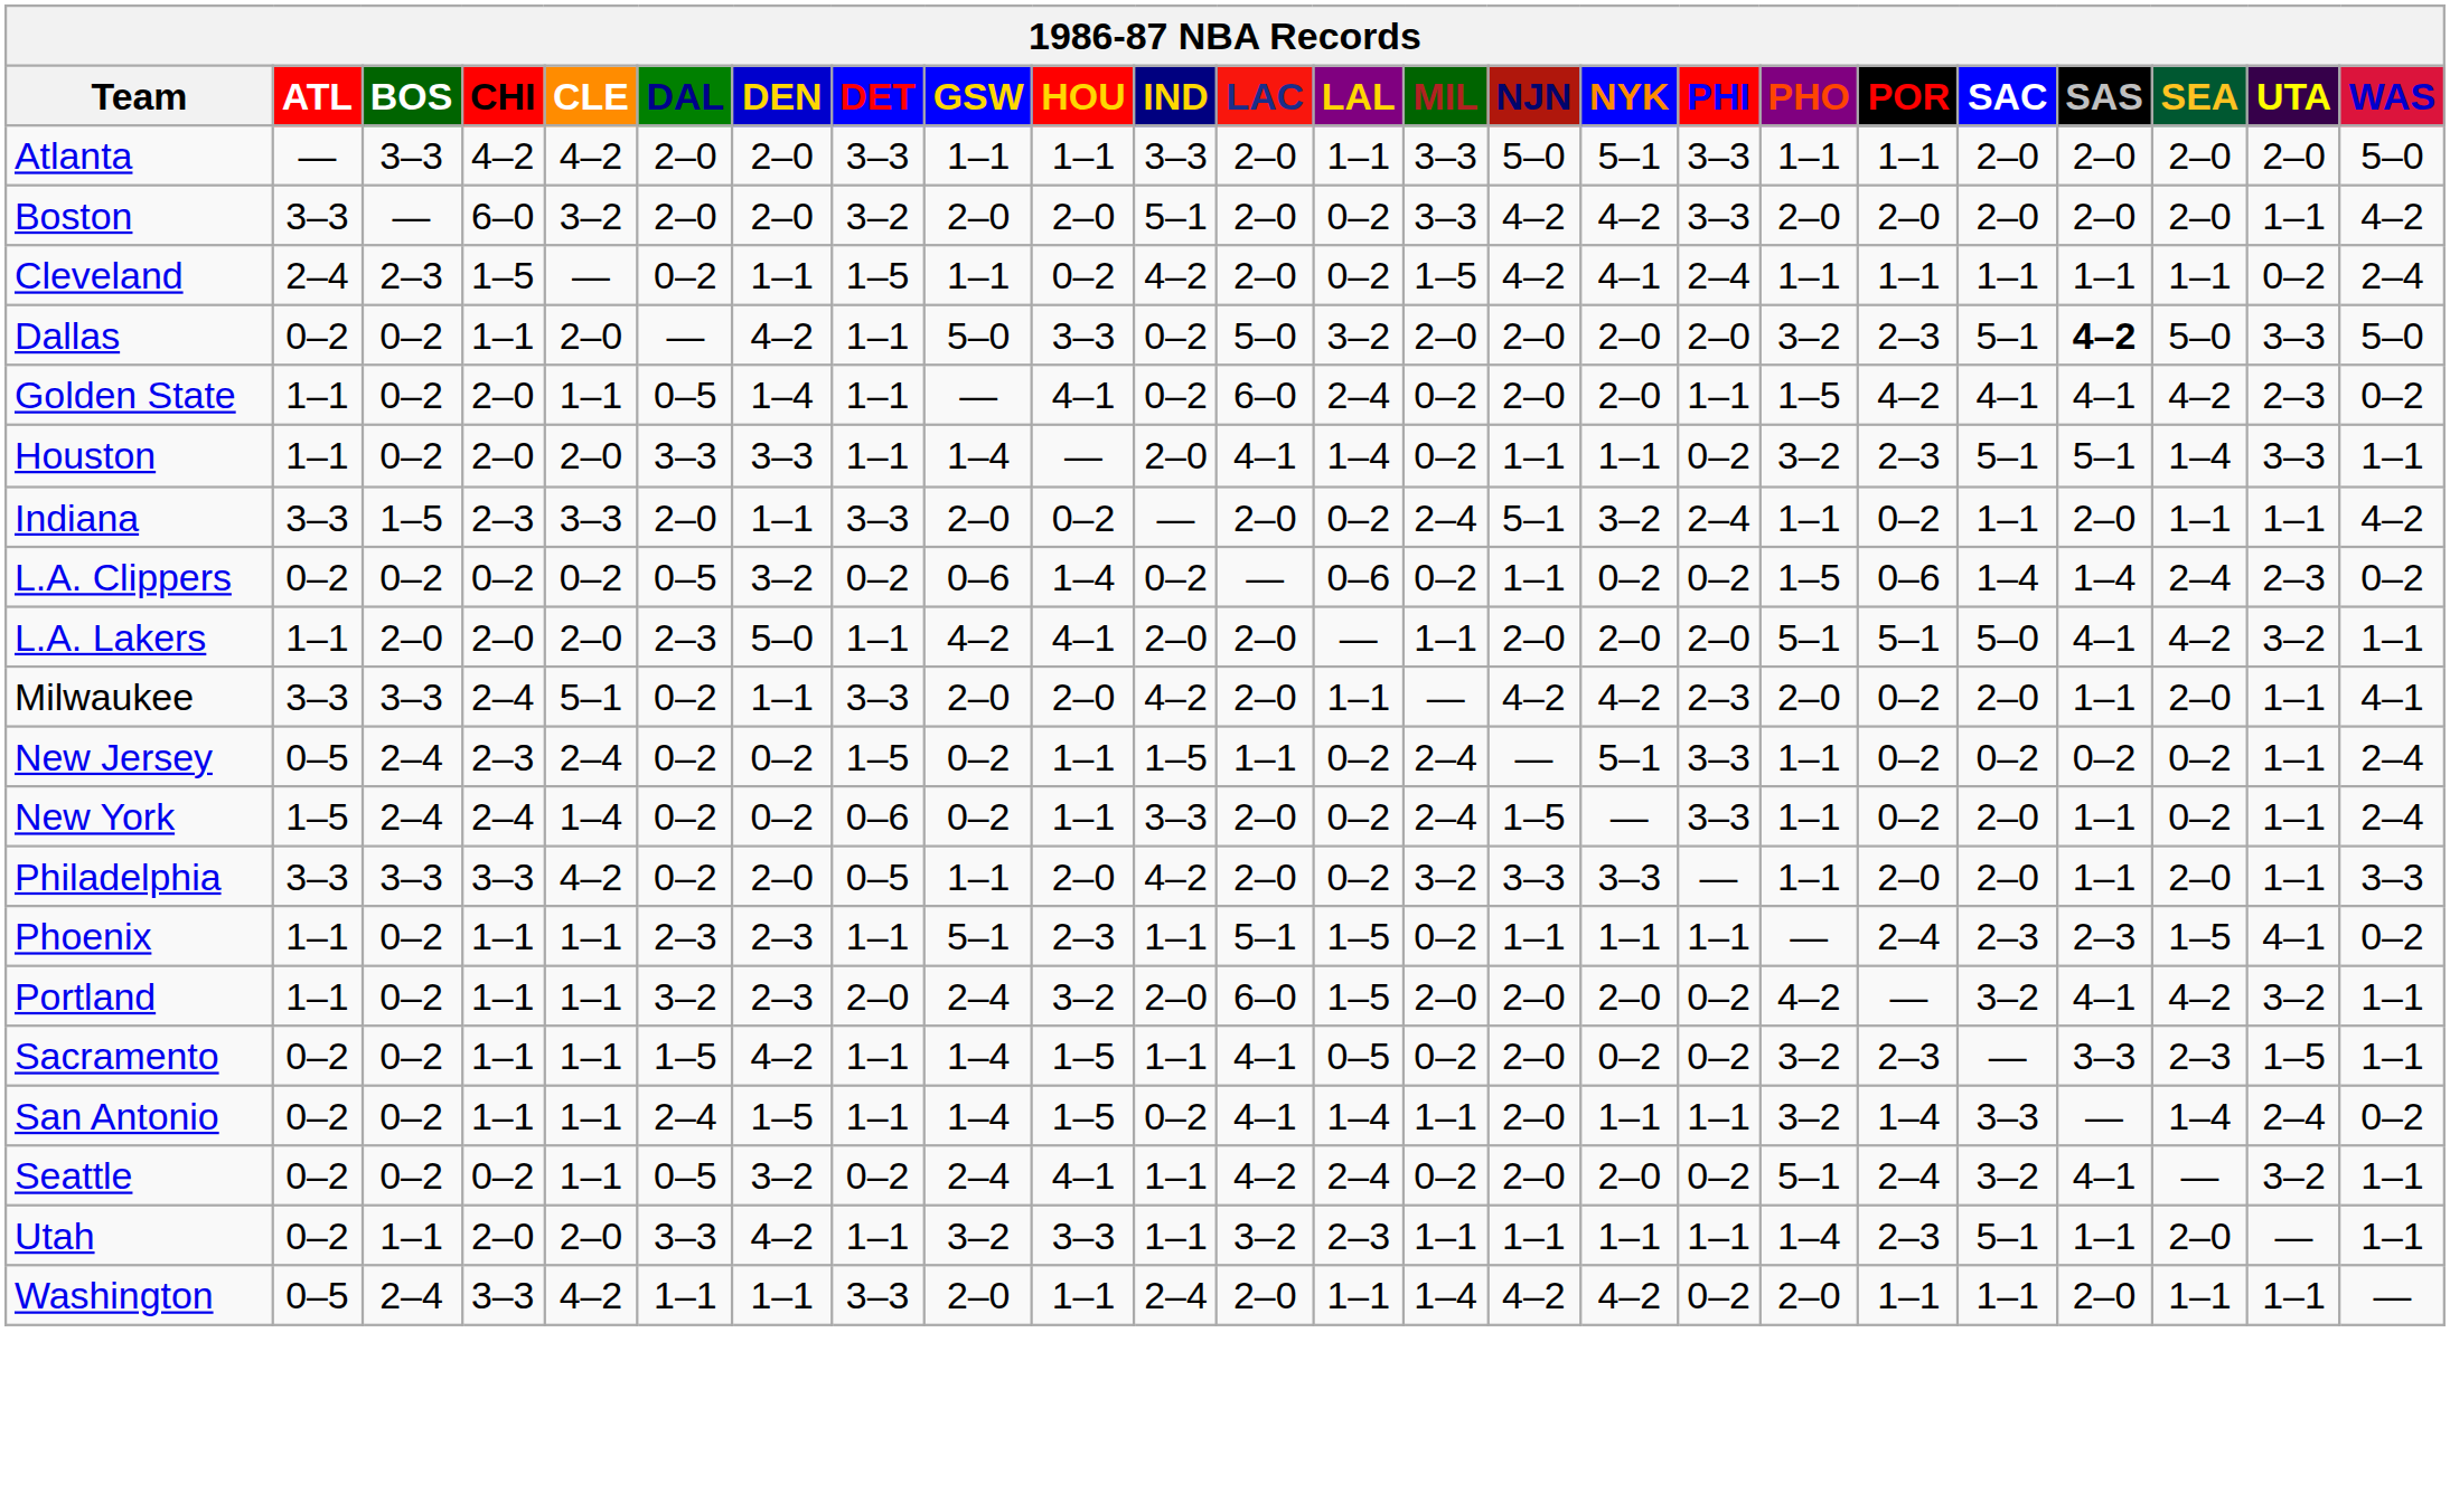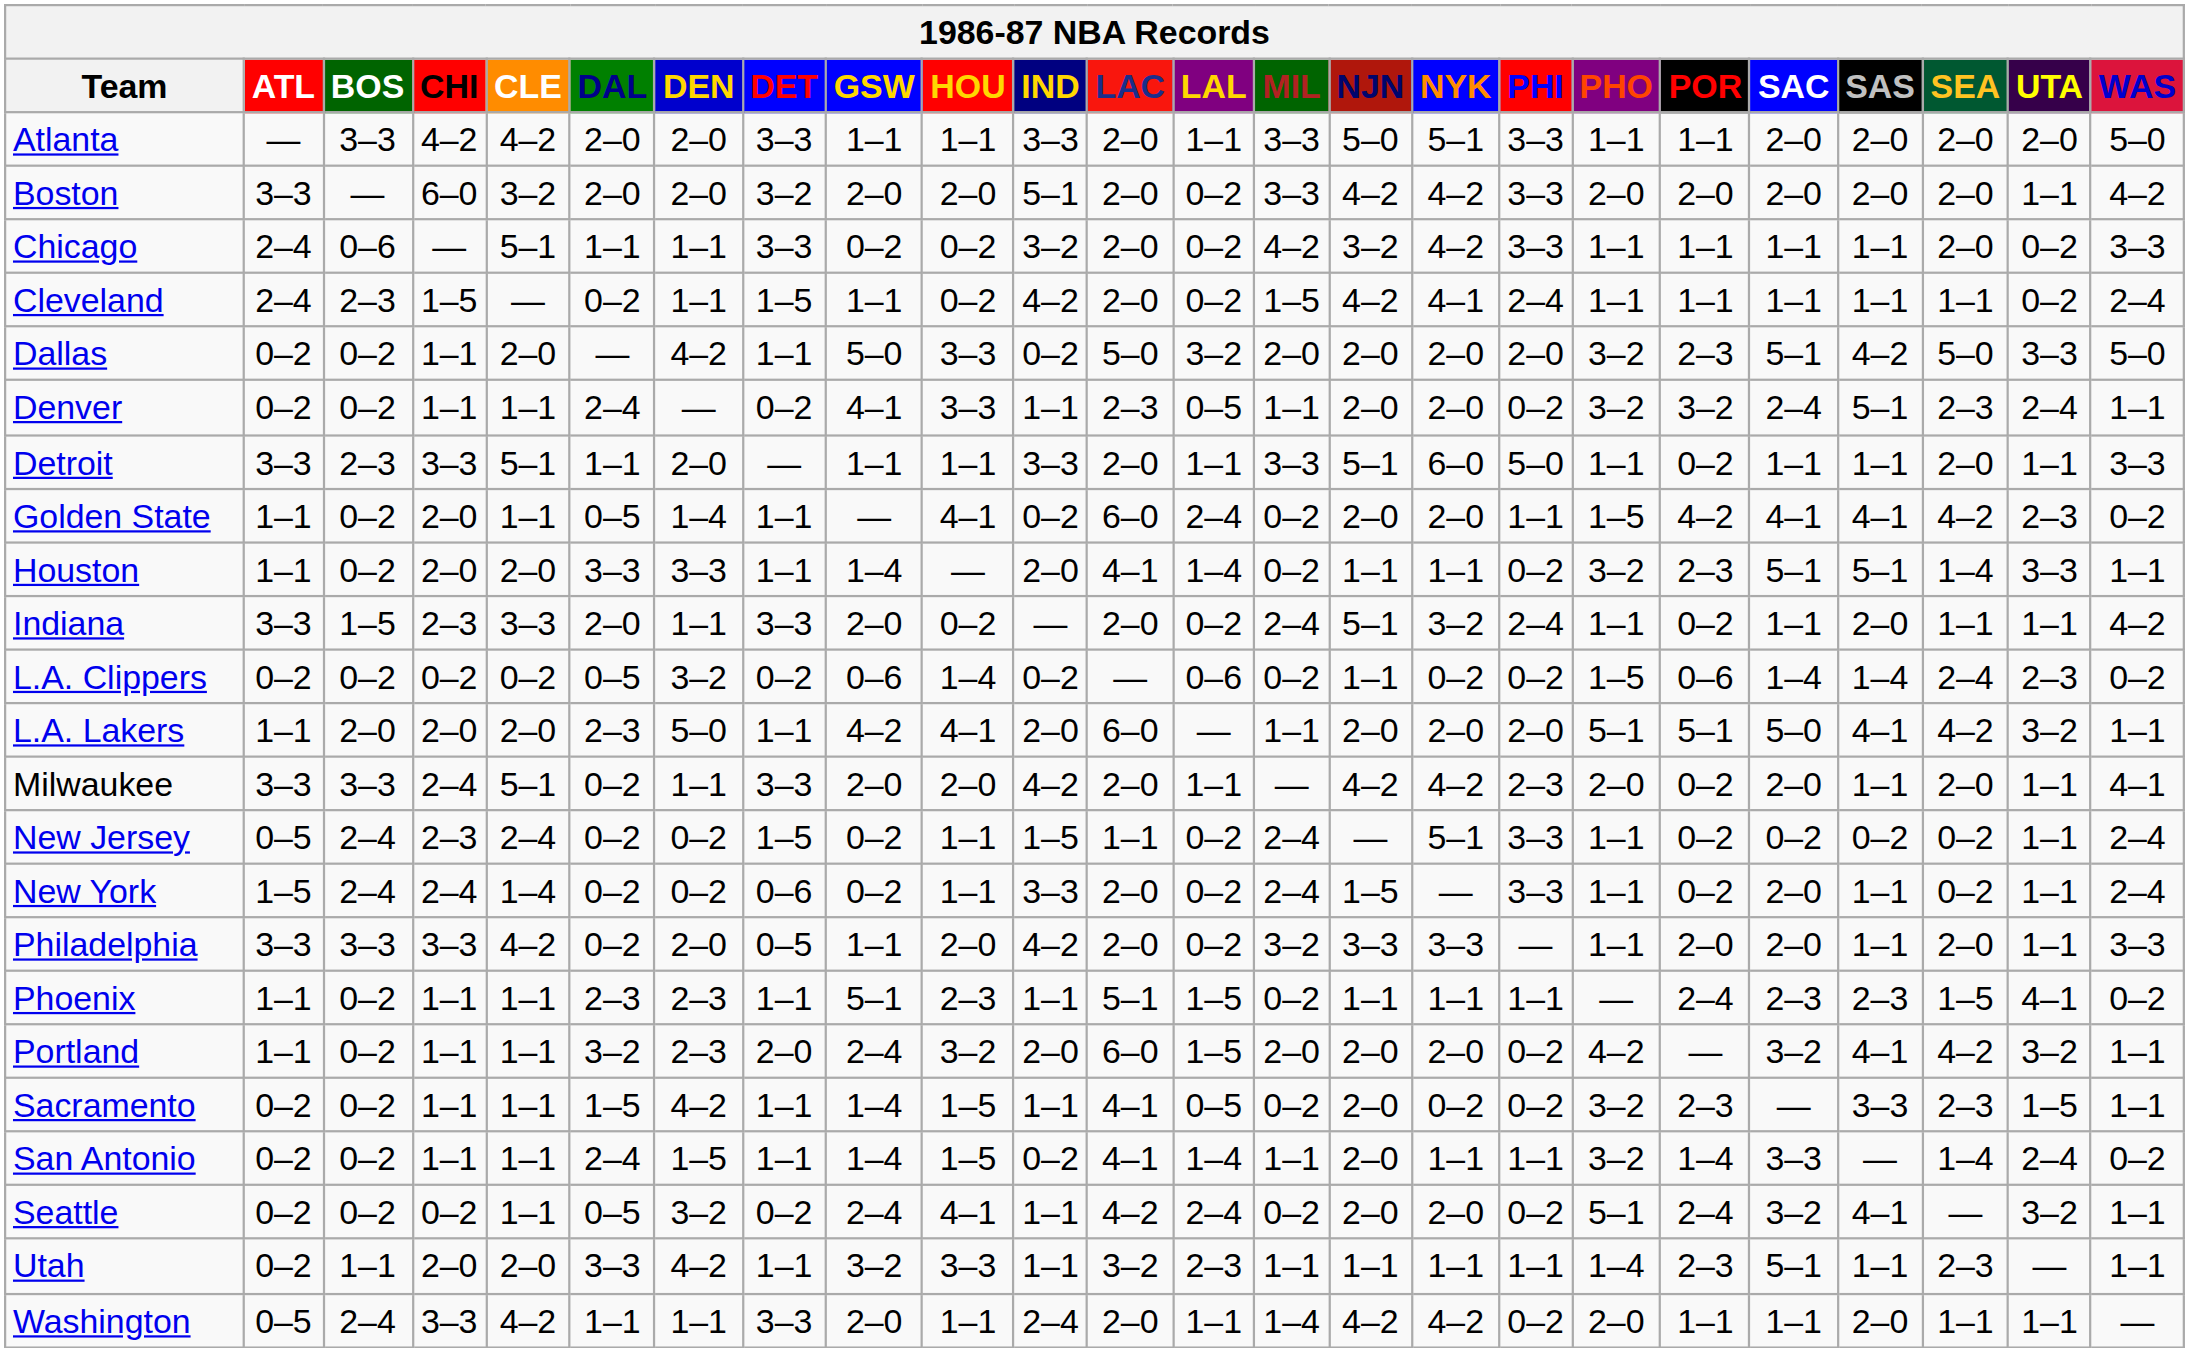+ row: Chicago | 2–4 | 0–6 | — | 5–1 | 1–1 | 1–1 | 3–3 | 0–2 | 0–2 | 3–2 | 2–0 | 0–2 | 4–2 | 3–2 | 4–2 | 3–3 | 1–1 | 1–1 | 1–1 | 1–1 | 2–0 | 0–2 | 3–3
Dallas | SAS: bold -> normal
+ row: Denver | 0–2 | 0–2 | 1–1 | 1–1 | 2–4 | — | 0–2 | 4–1 | 3–3 | 1–1 | 2–3 | 0–5 | 1–1 | 2–0 | 2–0 | 0–2 | 3–2 | 3–2 | 2–4 | 5–1 | 2–3 | 2–4 | 1–1
+ row: Detroit | 3–3 | 2–3 | 3–3 | 5–1 | 1–1 | 2–0 | — | 1–1 | 1–1 | 3–3 | 2–0 | 1–1 | 3–3 | 5–1 | 6–0 | 5–0 | 1–1 | 0–2 | 1–1 | 1–1 | 2–0 | 1–1 | 3–3
L.A. Lakers | LAC: 2–0 -> 6–0
Utah | SEA: 2–0 -> 2–3
